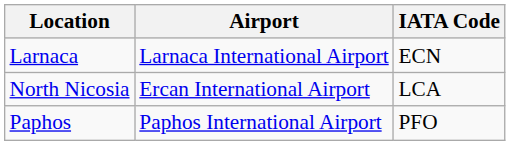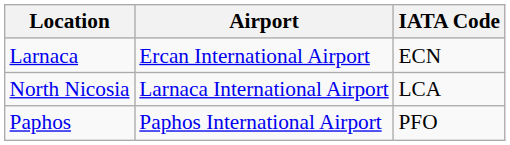Larnaca | Airport: Larnaca International Airport -> Ercan International Airport
North Nicosia | Airport: Ercan International Airport -> Larnaca International Airport
